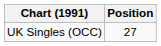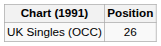UK Singles (OCC) | Position: 27 -> 26
